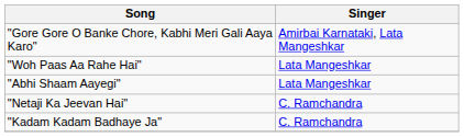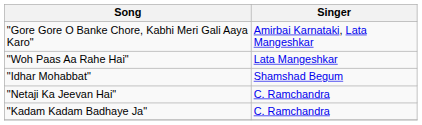- row: "Abhi Shaam Aayegi" | Lata Mangeshkar
+ row: "Idhar Mohabbat" | Shamshad Begum
